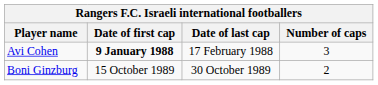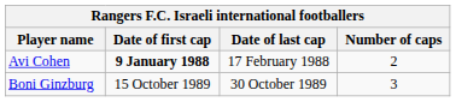Avi Cohen | Number of caps: 3 -> 2
Boni Ginzburg | Number of caps: 2 -> 3
